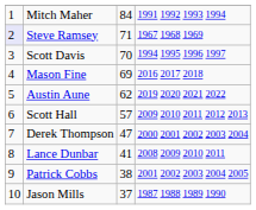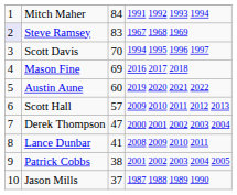Steve Ramsey | column 3: 71 -> 83
Austin Aune | column 3: 62 -> 60
